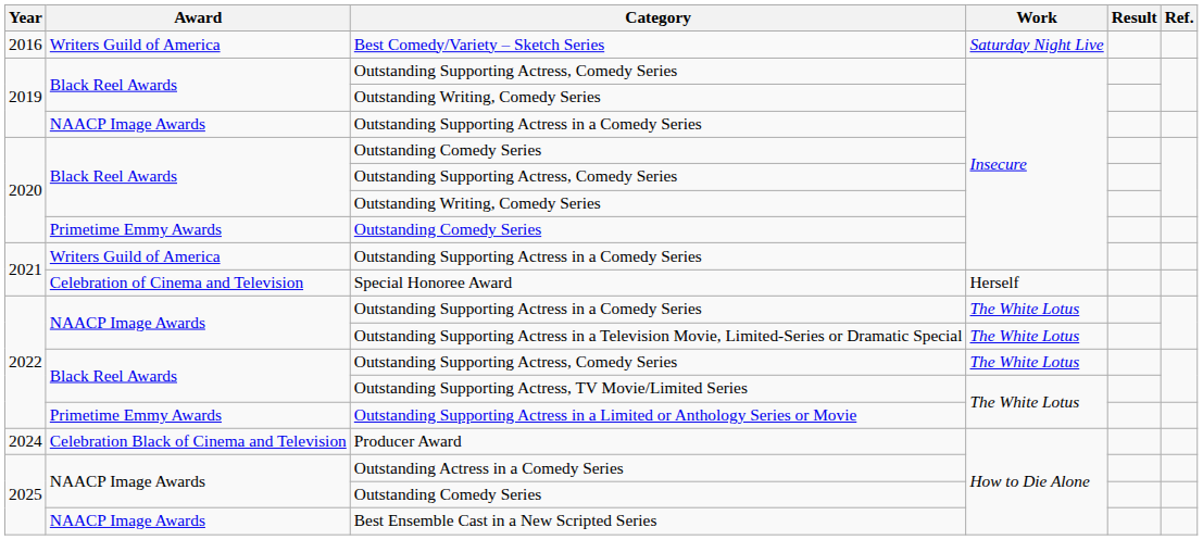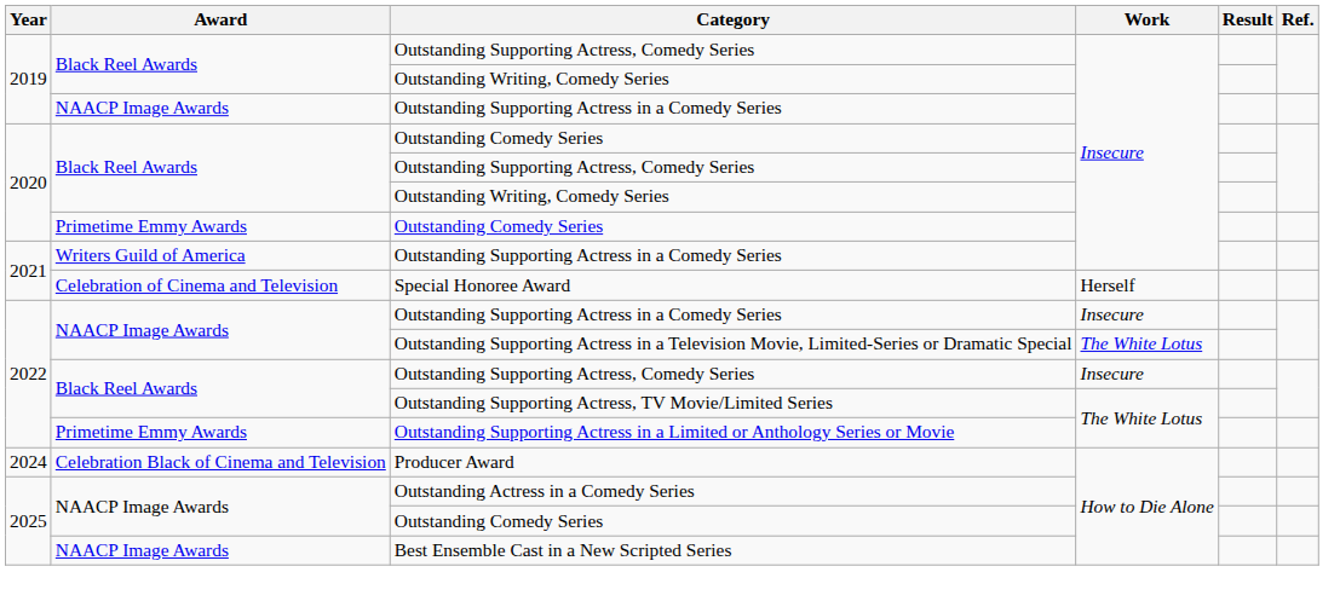- row: 2016 | Writers Guild of America | Best Comedy/Variety – Sketch Series | Saturday Night Live
2022 / Outstanding Supporting Actress in a Comedy Series | Work: The White Lotus -> Insecure
2022 / Outstanding Supporting Actress, Comedy Series | Work: The White Lotus -> Insecure
